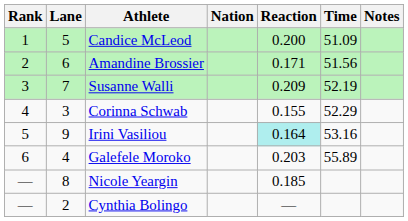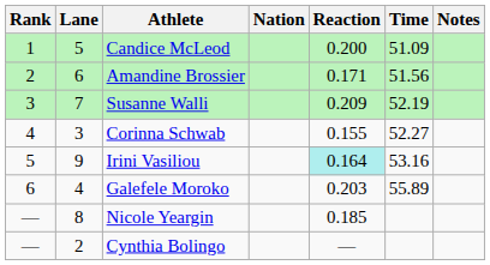Corinna Schwab | Time: 52.29 -> 52.27
